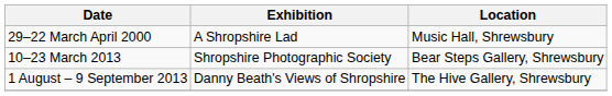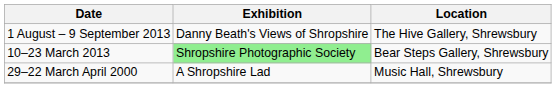rows swapped: 1 August – 9 September 2013 <-> 29–22 March April 2000
10–23 March 2013 | Exhibition: no background -> lightgreen background
